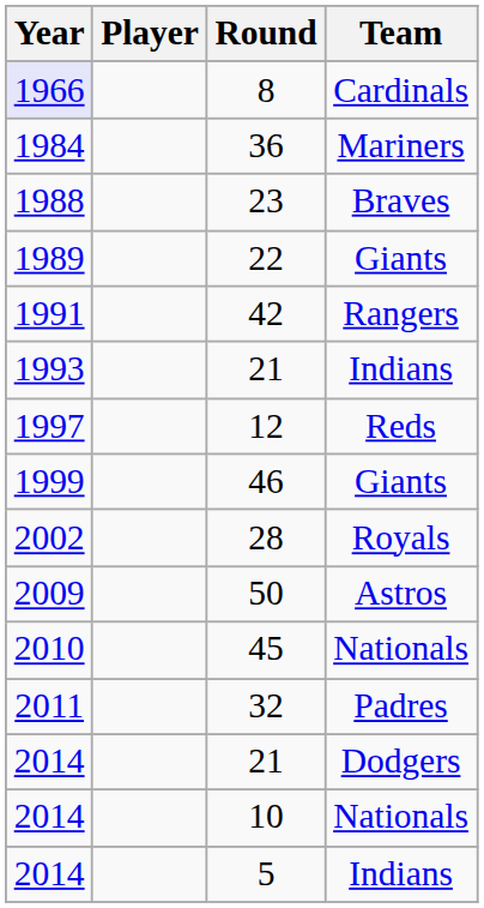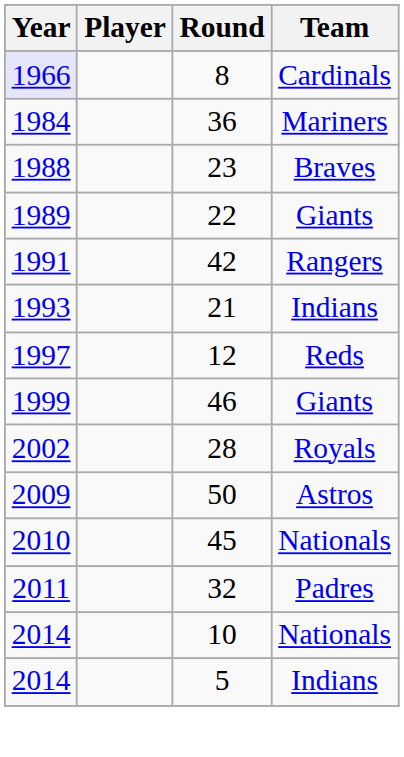- row: 2014 | 21 | Dodgers
